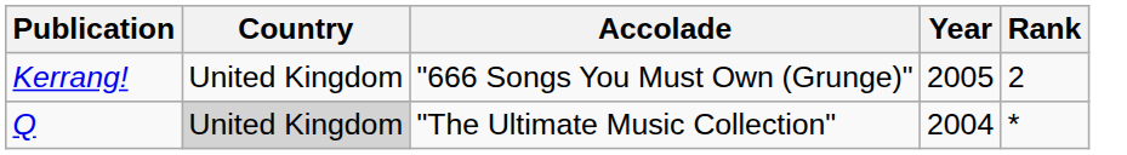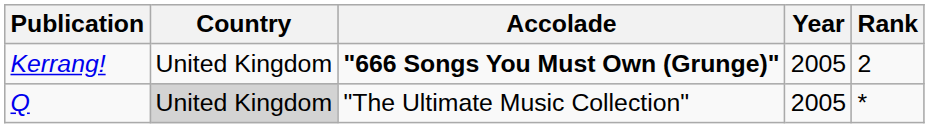Kerrang! | Accolade: normal -> bold
Q | Year: 2004 -> 2005
